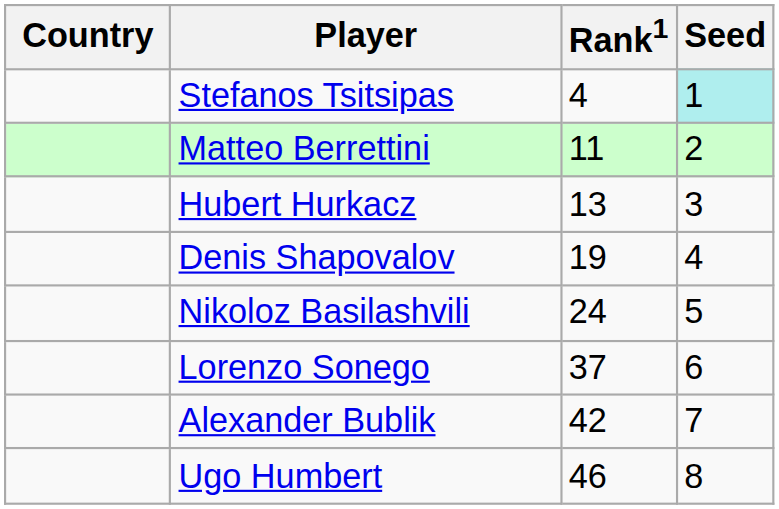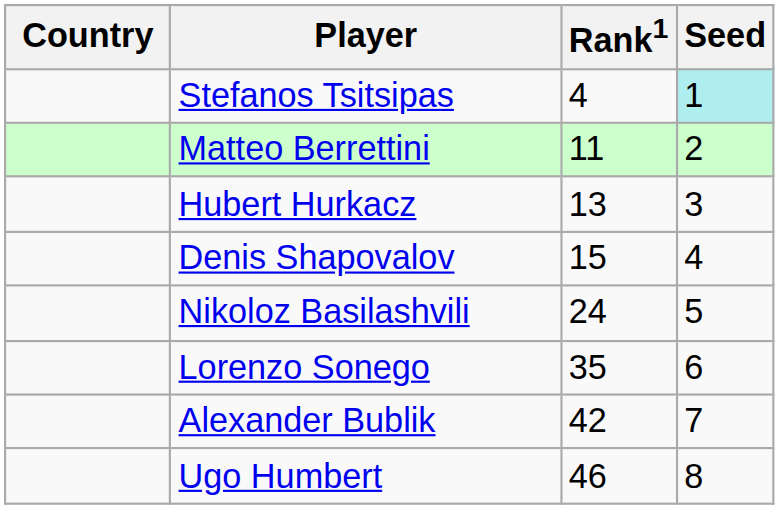Denis Shapovalov | Rank1: 19 -> 15
Lorenzo Sonego | Rank1: 37 -> 35
